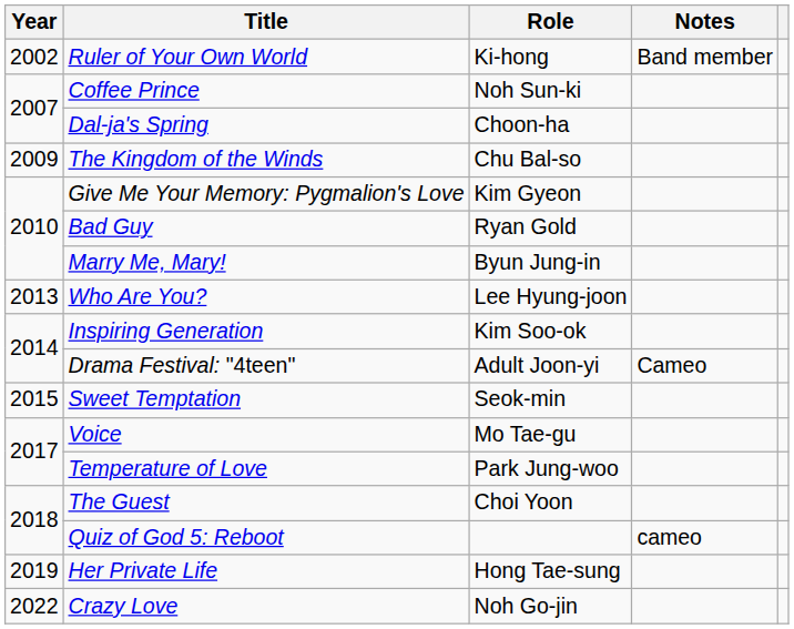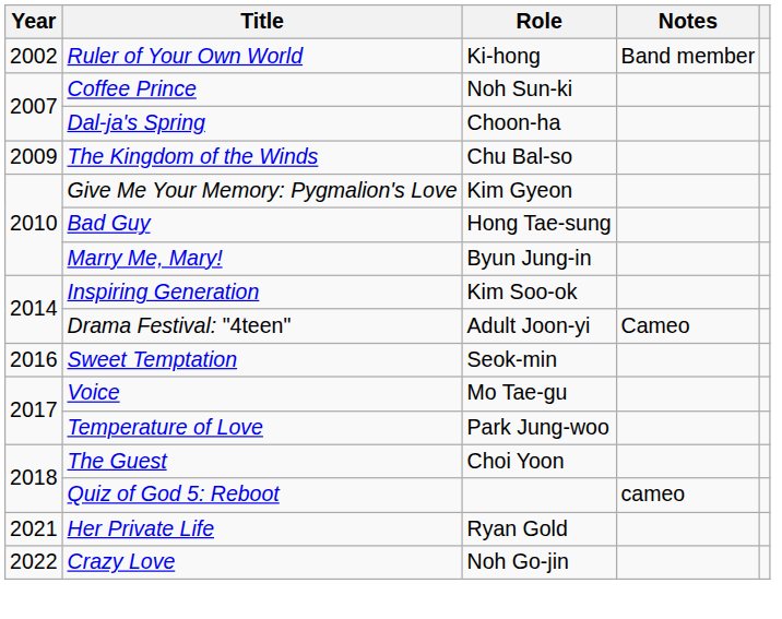Bad Guy | Role: Ryan Gold -> Hong Tae-sung
- row: 2013 | Who Are You? | Lee Hyung-joon
Sweet Temptation | Year: 2015 -> 2016
Her Private Life | Year: 2019 -> 2021
Her Private Life | Role: Hong Tae-sung -> Ryan Gold
